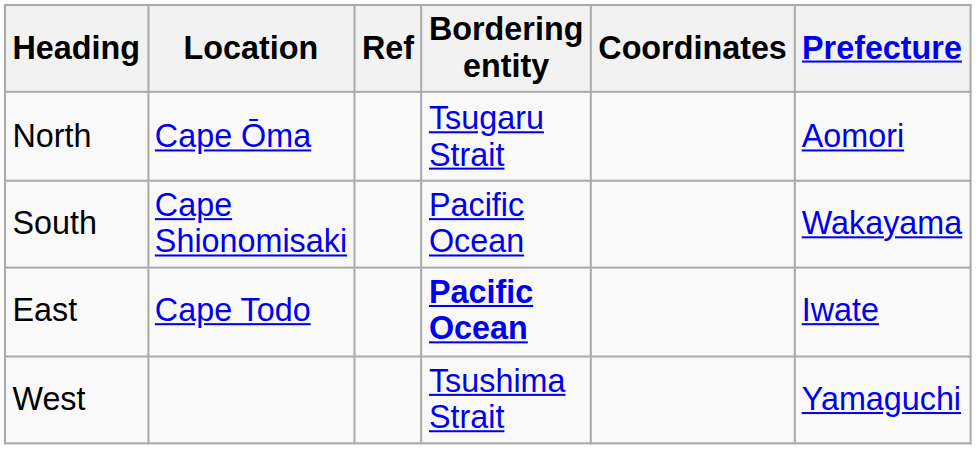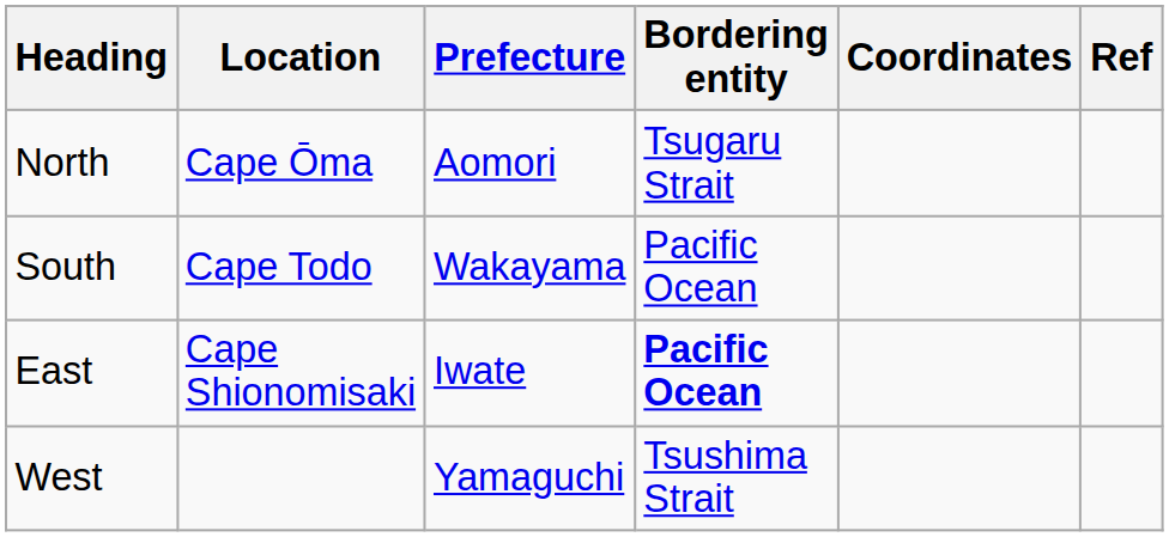columns swapped: Prefecture <-> Ref
South | Location: Cape Shionomisaki -> Cape Todo
East | Location: Cape Todo -> Cape Shionomisaki
